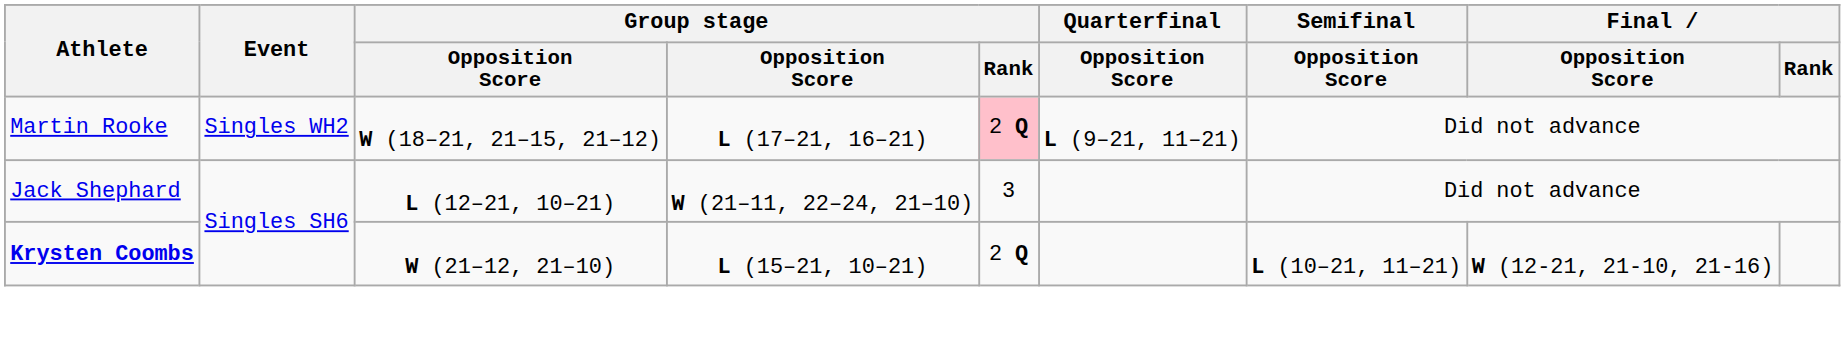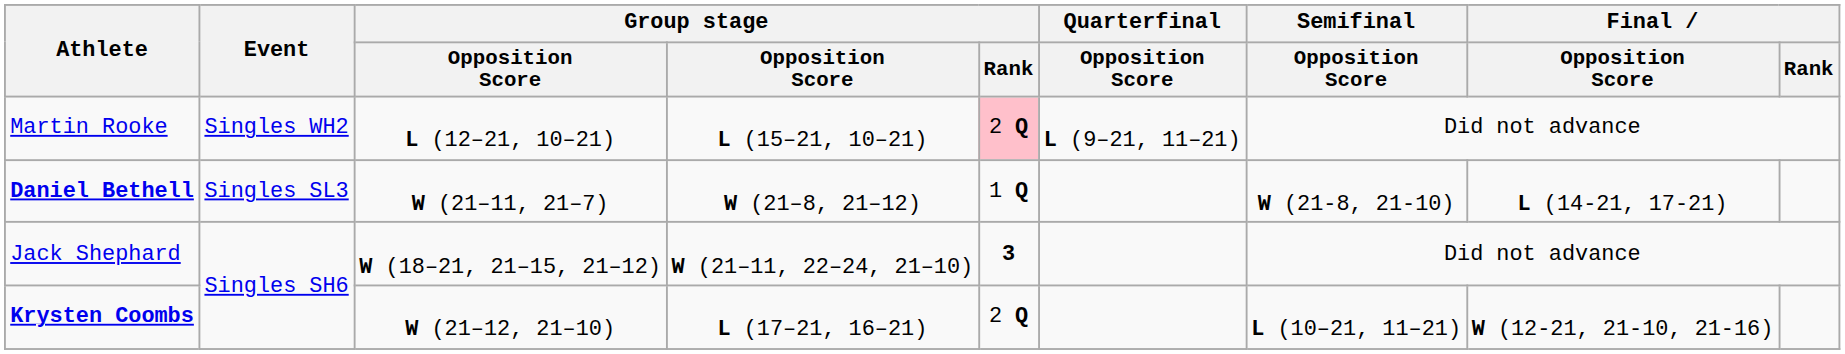Martin Rooke | column 3: W (18–21, 21–15, 21–12) -> L (12–21, 10–21)
Martin Rooke | column 4: L (17–21, 16–21) -> L (15–21, 10–21)
+ row: Daniel Bethell | Singles SL3 | W (21–11, 21–7) | W (21–8, 21–12) | 1 Q | W (21-8, 21-10) | L (14-21, 17-21)
Jack Shephard | column 3: L (12–21, 10–21) -> W (18–21, 21–15, 21–12)
Jack Shephard | Group stage / Rank: normal -> bold
Krysten Coombs | column 4: L (15–21, 10–21) -> L (17–21, 16–21)
